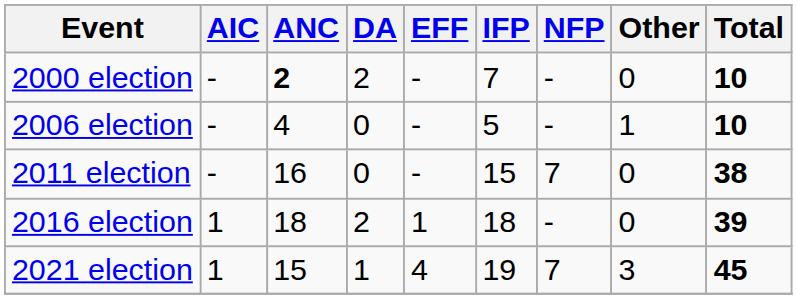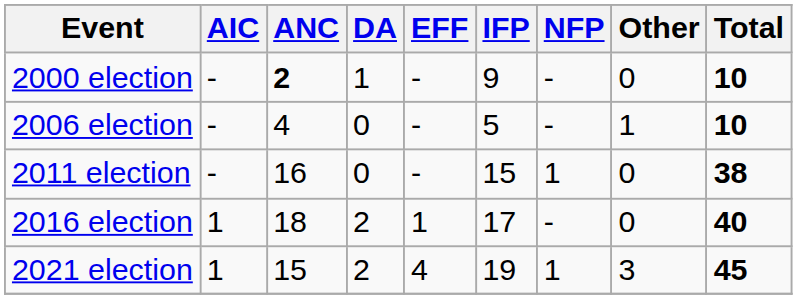2000 election | DA: 2 -> 1
2000 election | IFP: 7 -> 9
2011 election | NFP: 7 -> 1
2016 election | IFP: 18 -> 17
2016 election | Total: 39 -> 40
2021 election | DA: 1 -> 2
2021 election | NFP: 7 -> 1
